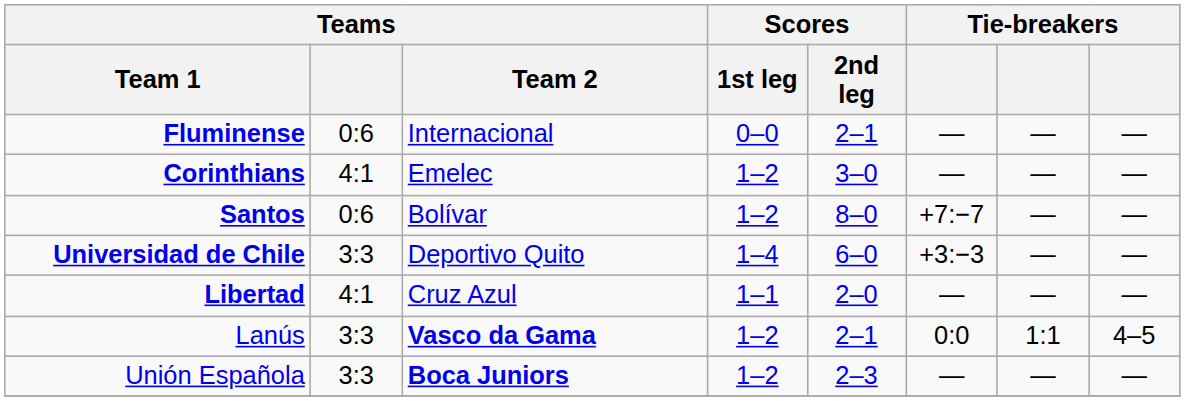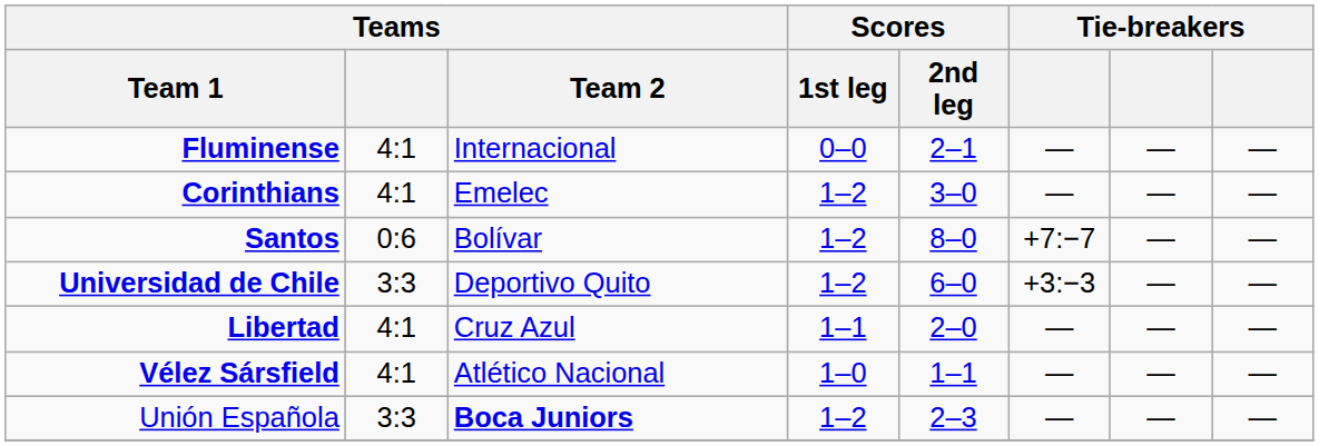Fluminense | Teams: 0:6 -> 4:1
Universidad de Chile | Scores / 1st leg: 1–4 -> 1–2
+ row: Vélez Sársfield | 4:1 | Atlético Nacional | 1–0 | 1–1 | — | — | —
- row: Lanús | 3:3 | Vasco da Gama | 1–2 | 2–1 | 0:0 | 1:1 | 4–5
